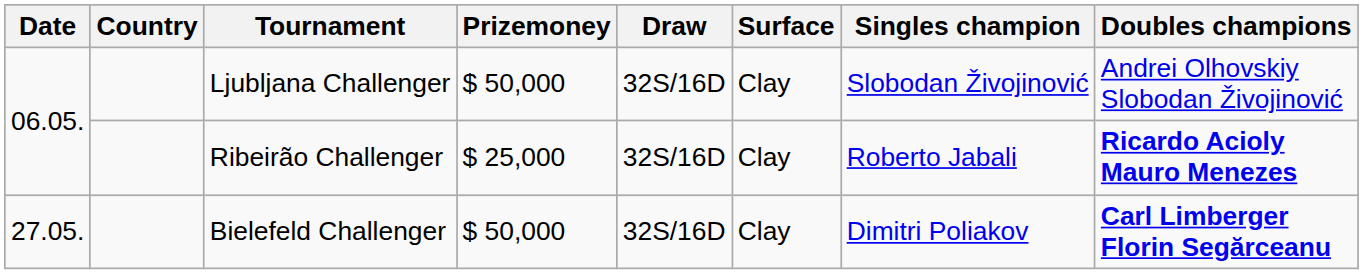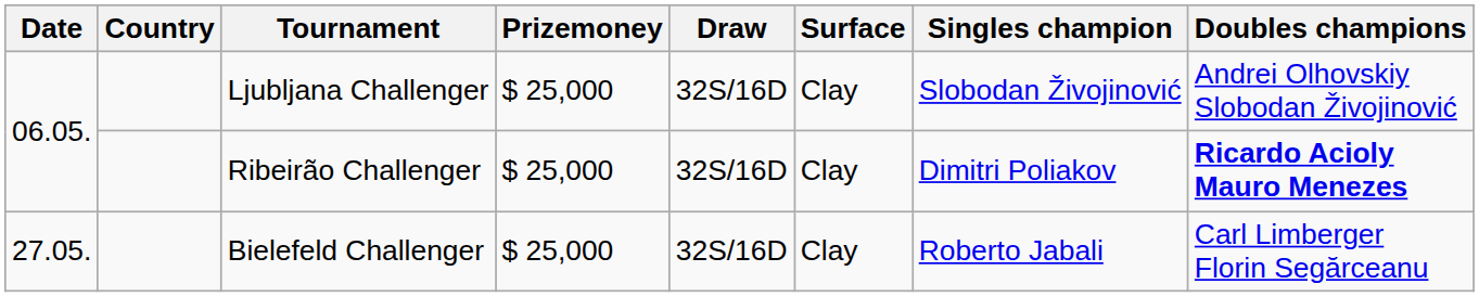Ljubljana Challenger | Prizemoney: $ 50,000 -> $ 25,000
Ribeirão Challenger | Singles champion: Roberto Jabali -> Dimitri Poliakov
Bielefeld Challenger | Prizemoney: $ 50,000 -> $ 25,000
Bielefeld Challenger | Singles champion: Dimitri Poliakov -> Roberto Jabali
Bielefeld Challenger | Doubles champions: bold -> normal
